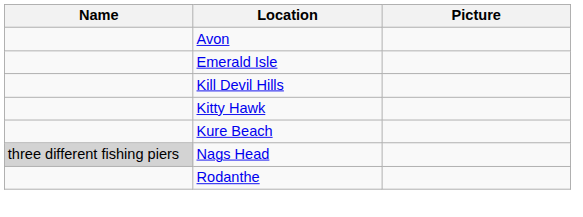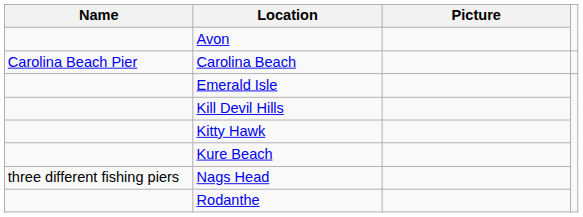+ row: Carolina Beach Pier | Carolina Beach
Nags Head | Name: lightgrey background -> no background
